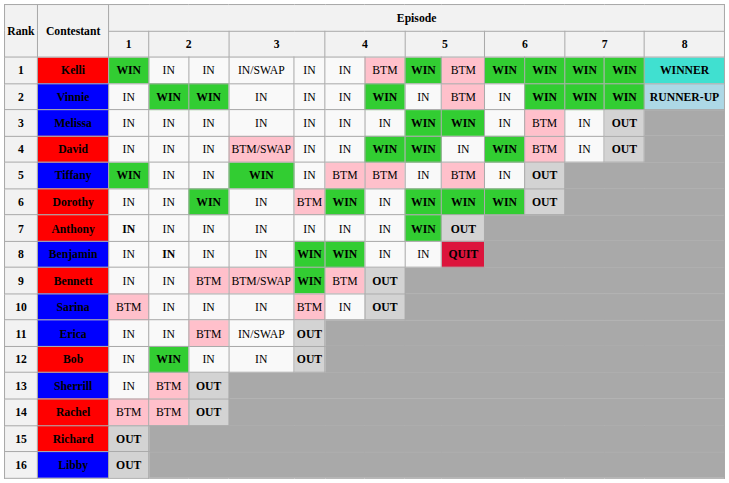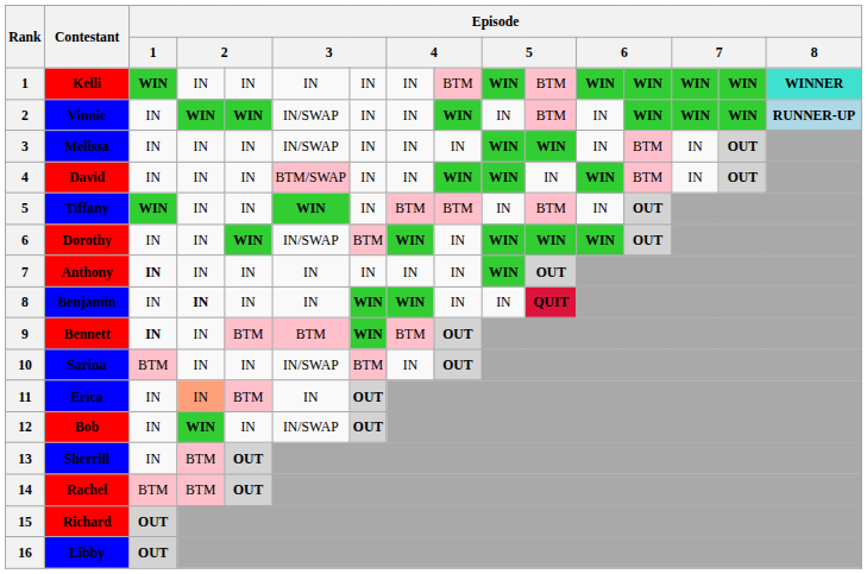Kelli | column 6: IN/SWAP -> IN
Vinnie | column 6: IN -> IN/SWAP
Melissa | column 6: IN -> IN/SWAP
Dorothy | column 6: IN -> IN/SWAP
Bennett | Episode / 1: normal -> bold
Bennett | column 6: BTM/SWAP -> BTM
Sarina | column 6: IN -> IN/SWAP
Erica | column 4: no background -> lightsalmon background
Erica | column 6: IN/SWAP -> IN
Bob | column 6: IN -> IN/SWAP
